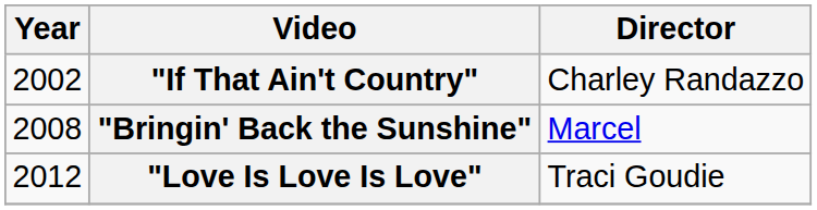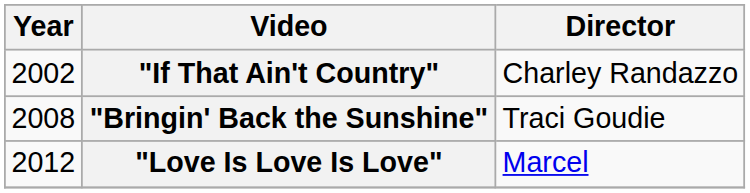"Bringin' Back the Sunshine" | Director: Marcel -> Traci Goudie
"Love Is Love Is Love" | Director: Traci Goudie -> Marcel
